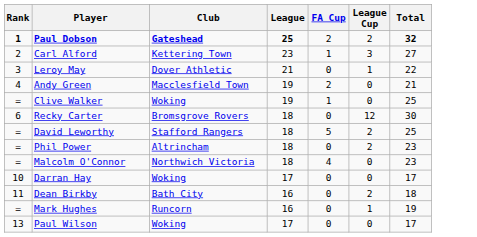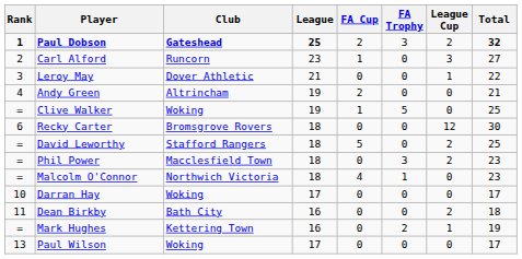+ column: FA Trophy | 3 | 0 | 0 | 0 | 5 | 0 | 0 | 3 | 1 | 0 | 0 | 2 | 0
Carl Alford | Club: Kettering Town -> Runcorn
Andy Green | Club: Macclesfield Town -> Altrincham
Phil Power | Club: Altrincham -> Macclesfield Town
Mark Hughes | Club: Runcorn -> Kettering Town
